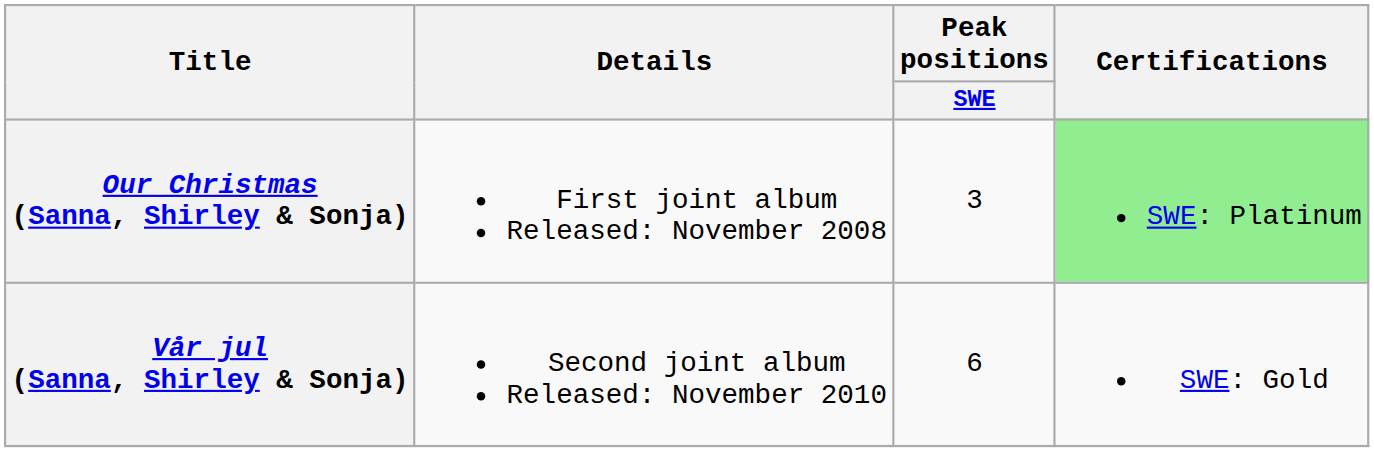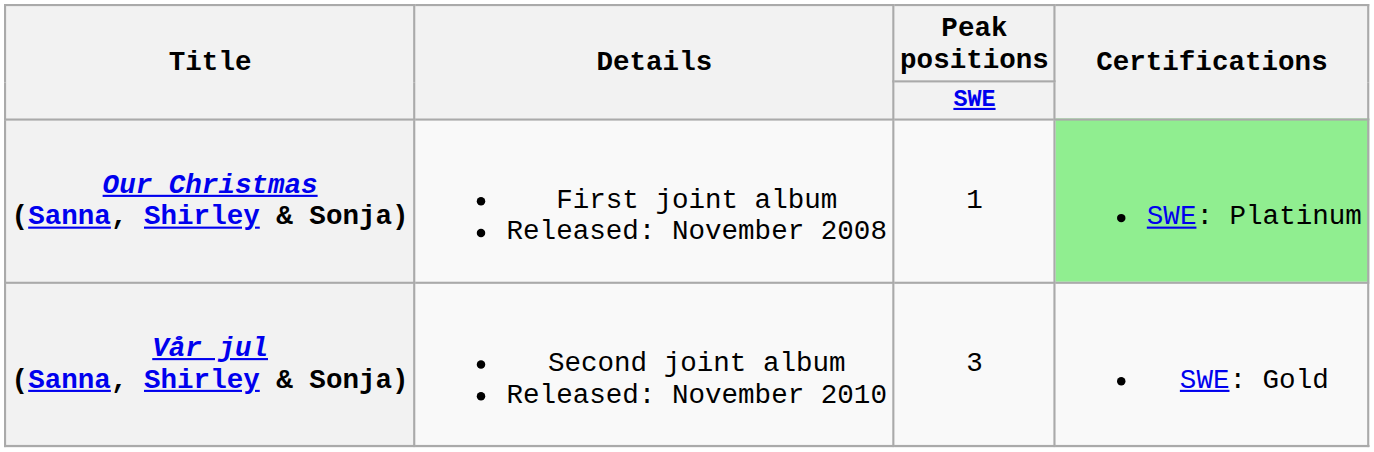Our Christmas (Sanna, Shirley & Sonja) | Peak positions / SWE: 3 -> 1
Vår jul (Sanna, Shirley & Sonja) | Peak positions / SWE: 6 -> 3
